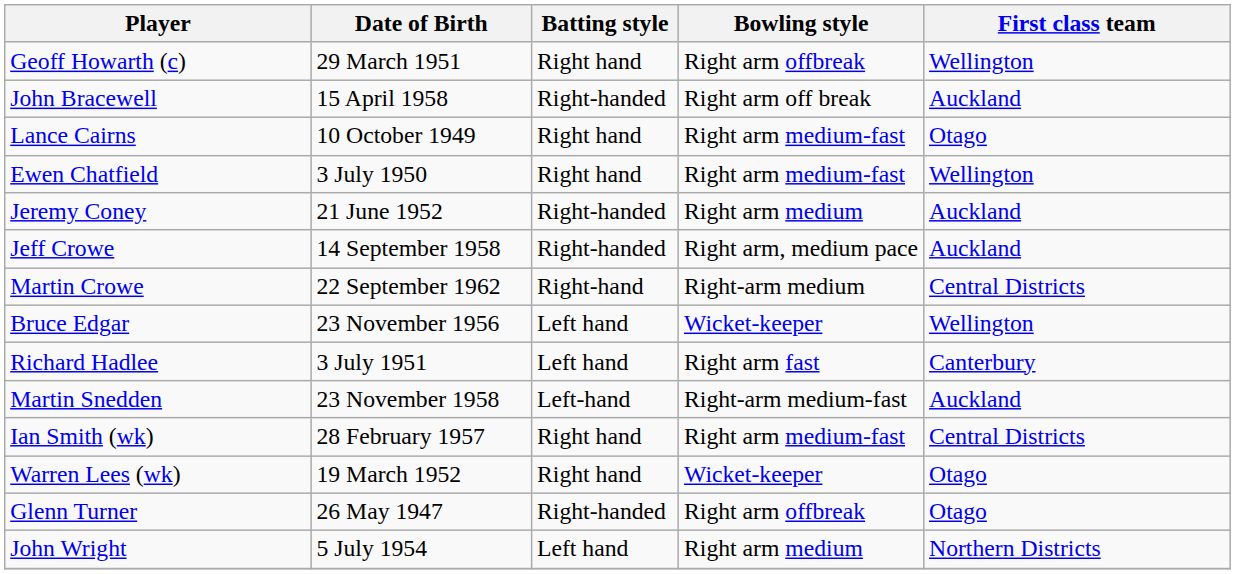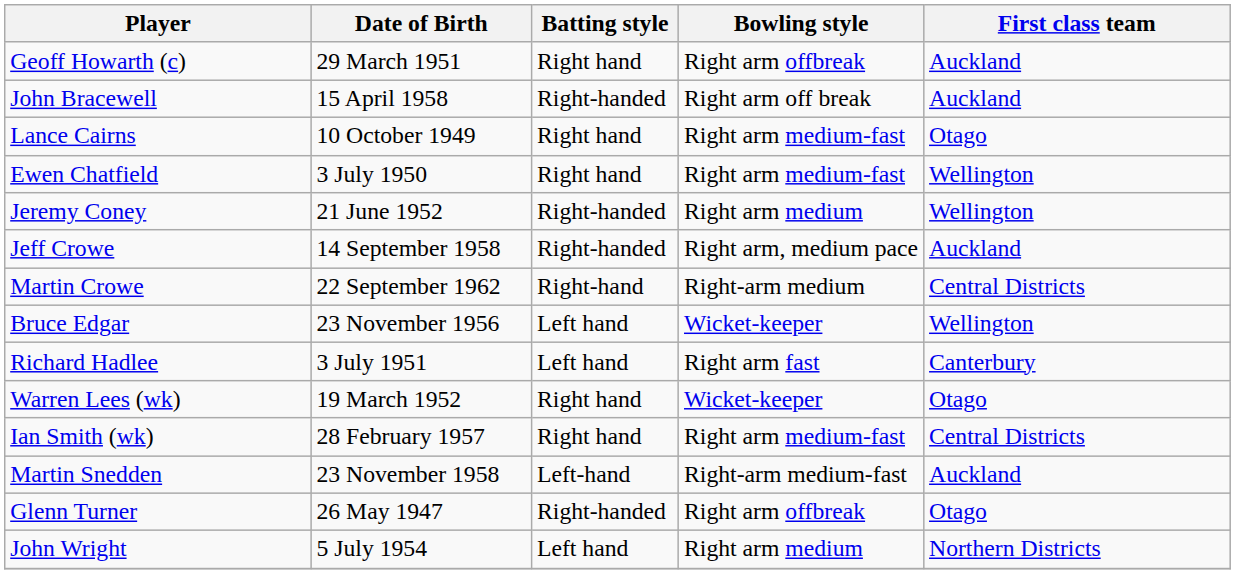Geoff Howarth (c) | First class team: Wellington -> Auckland
Jeremy Coney | First class team: Auckland -> Wellington
rows swapped: Warren Lees (wk) <-> Martin Snedden
